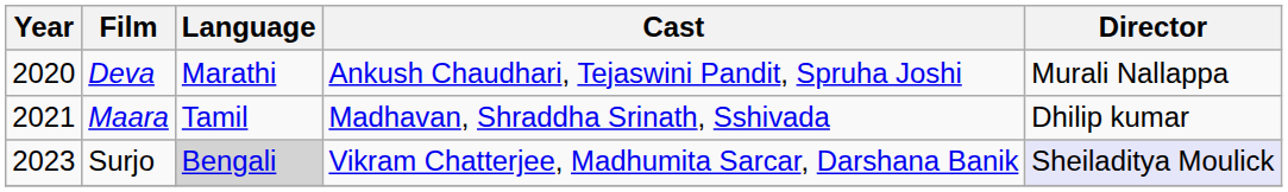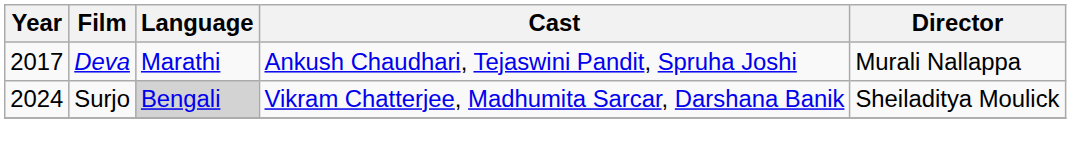Deva | Year: 2020 -> 2017
- row: 2021 | Maara | Tamil | Madhavan, Shraddha Srinath, Sshivada | Dhilip kumar
Surjo | Year: 2023 -> 2024
Surjo | Director: lavender background -> no background
